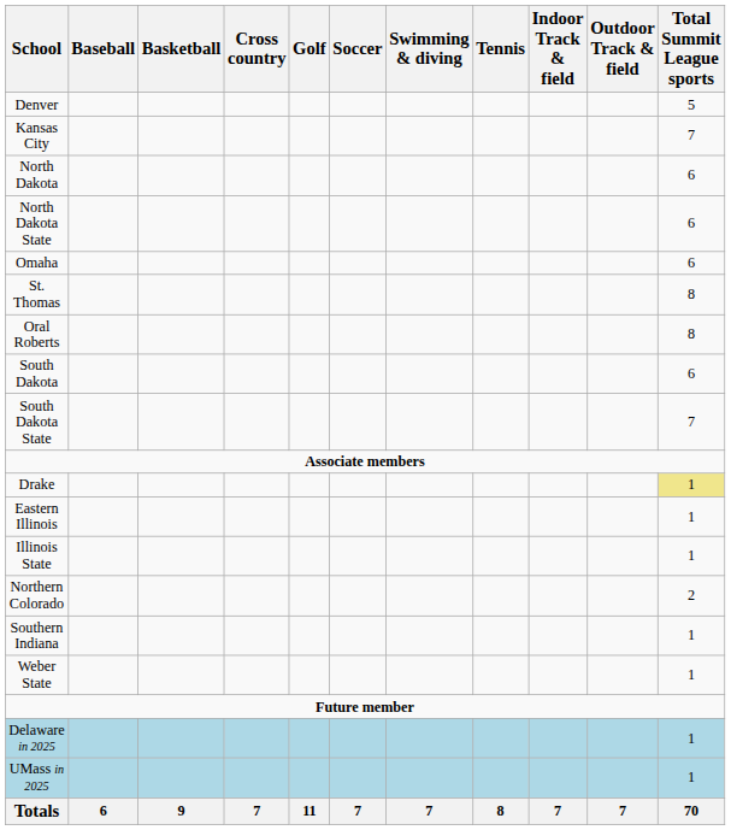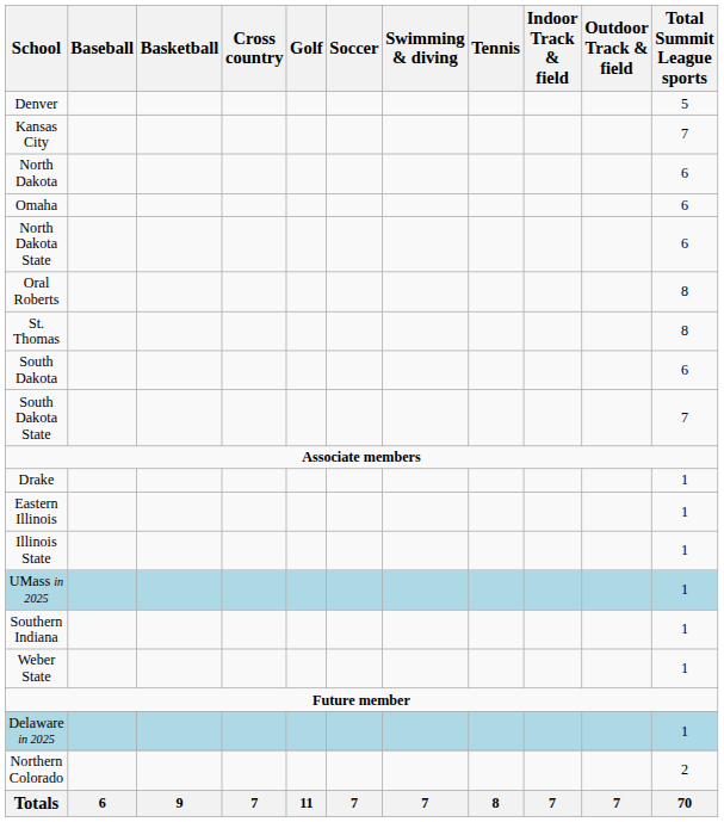rows swapped: North Dakota State <-> Omaha
rows swapped: Oral Roberts <-> St. Thomas
Drake | Total Summit League sports: khaki background -> no background
rows swapped: Northern Colorado <-> UMass in 2025
